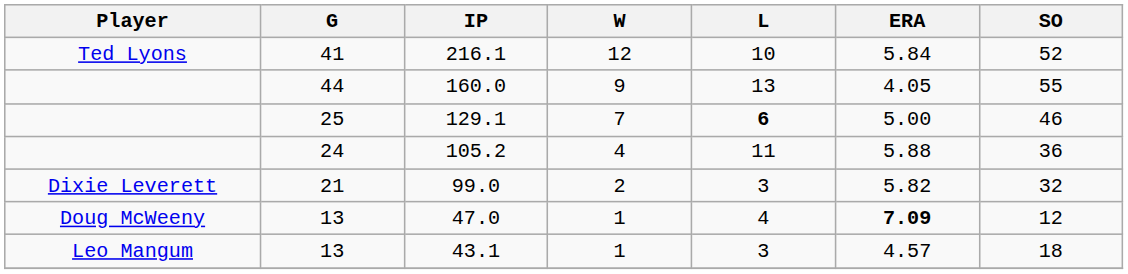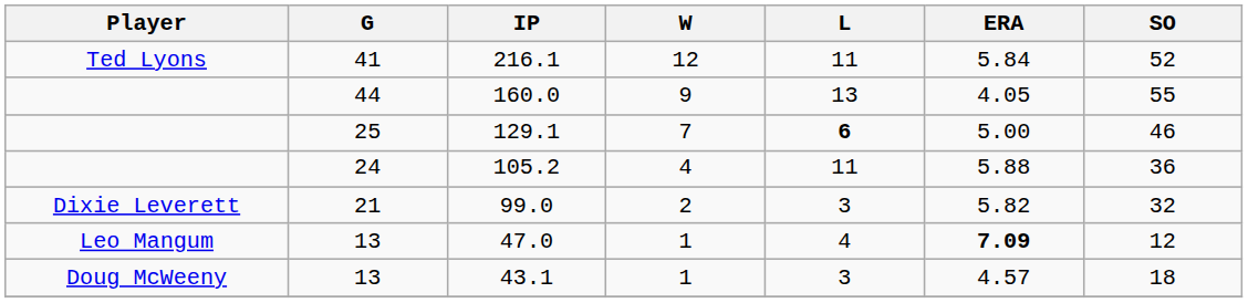216.1 | L: 10 -> 11
47.0 | Player: Doug McWeeny -> Leo Mangum
43.1 | Player: Leo Mangum -> Doug McWeeny
